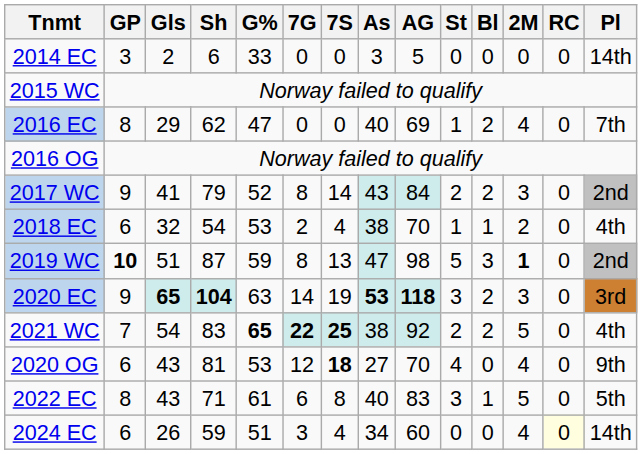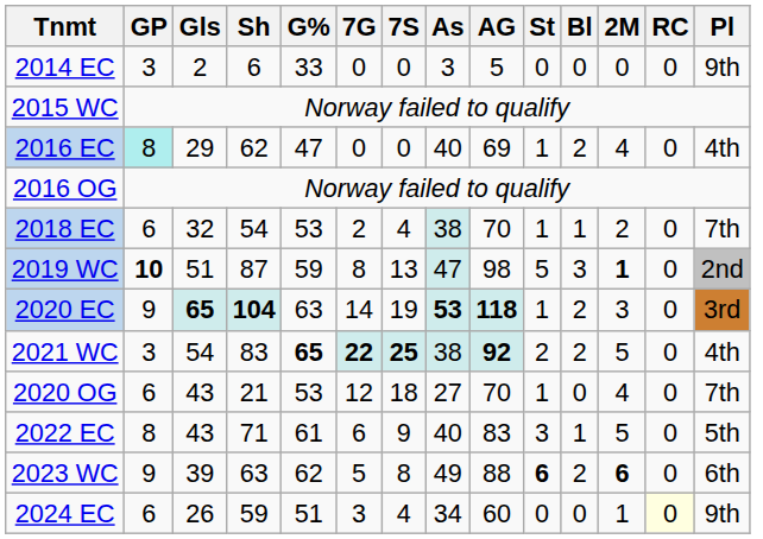2014 EC | Pl: 14th -> 9th
2016 EC | GP: no background -> paleturquoise background
2016 EC | Pl: 7th -> 4th
- row: 2017 WC | 9 | 41 | 79 | 52 | 8 | 14 | 43 | 84 | 2 | 2 | 3 | 0 | 2nd
2018 EC | Pl: 4th -> 7th
2020 EC | St: 3 -> 1
2021 WC | GP: 7 -> 3
2021 WC | AG: normal -> bold
2020 OG | Sh: 81 -> 21
2020 OG | 7S: bold -> normal
2020 OG | St: 4 -> 1
2020 OG | Pl: 9th -> 7th
2022 EC | 7S: 8 -> 9
+ row: 2023 WC | 9 | 39 | 63 | 62 | 5 | 8 | 49 | 88 | 6 | 2 | 6 | 0 | 6th
2024 EC | 2M: 4 -> 1
2024 EC | Pl: 14th -> 9th
